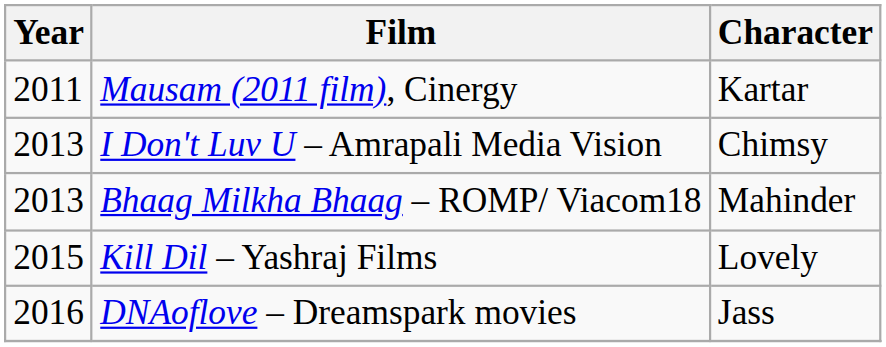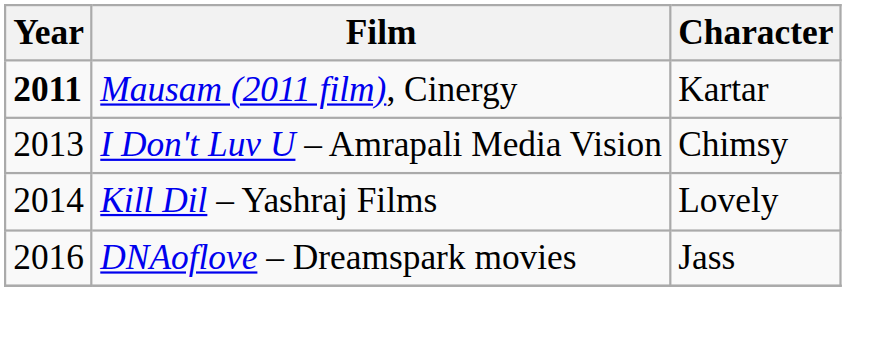Mausam (2011 film), Cinergy | Year: normal -> bold
- row: 2013 | Bhaag Milkha Bhaag – ROMP/ Viacom18 | Mahinder
Kill Dil – Yashraj Films | Year: 2015 -> 2014
